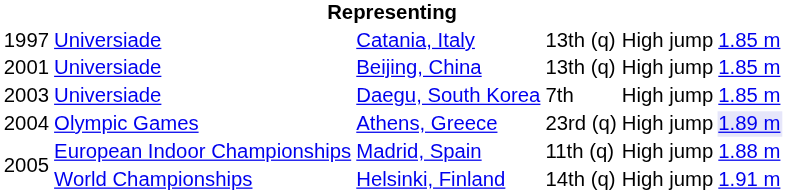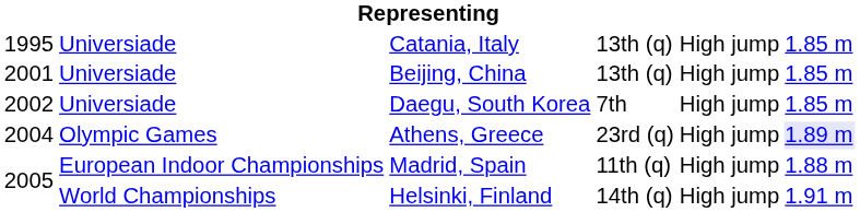Catania, Italy | column 1: 1997 -> 1995
Daegu, South Korea | column 1: 2003 -> 2002
